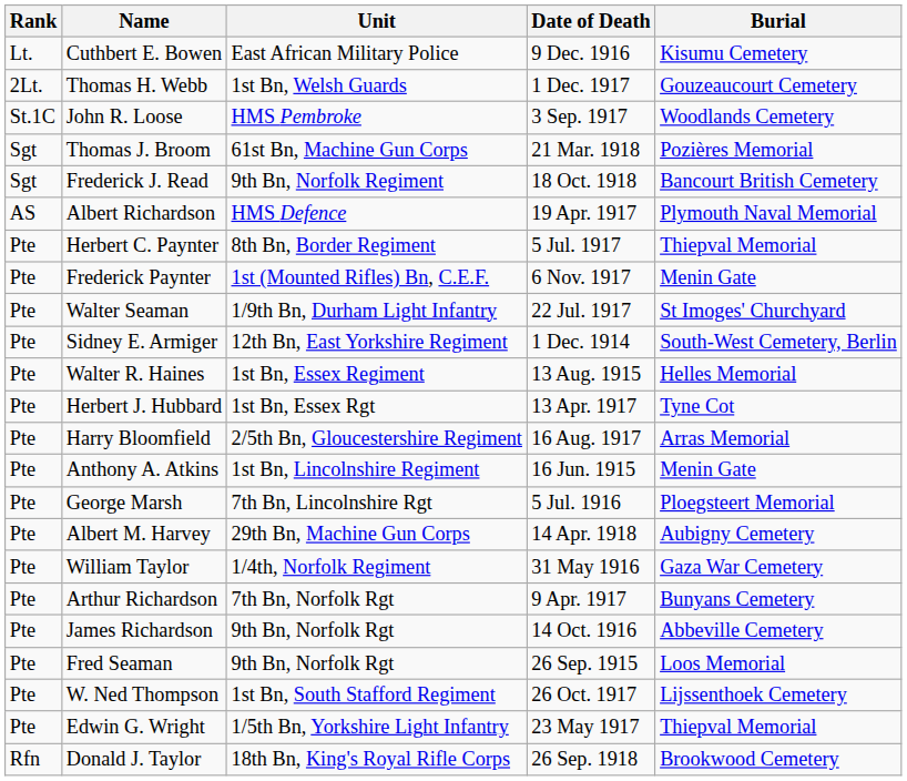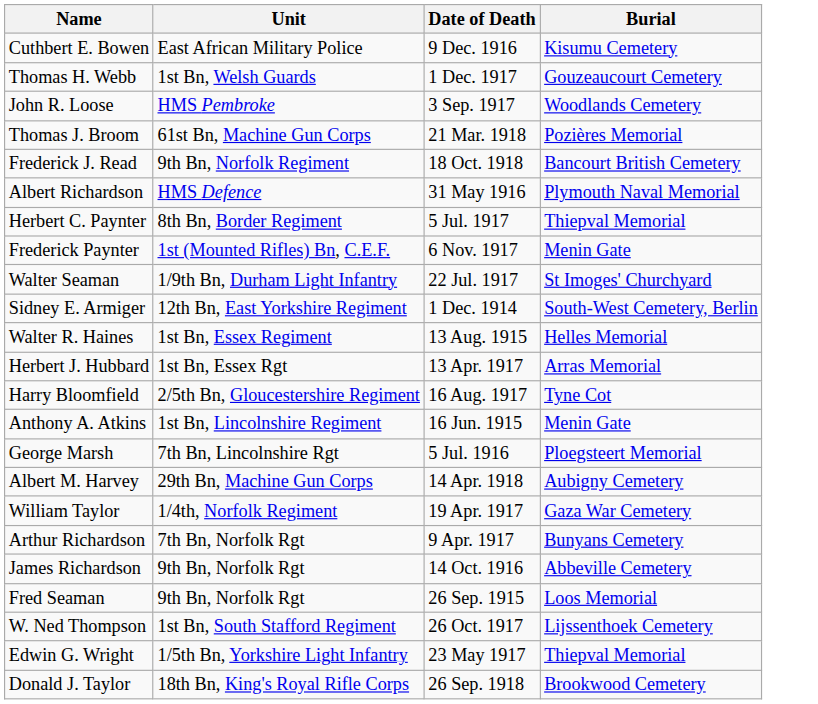- column: Rank | Lt. | 2Lt. | St.1C | Sgt | Sgt | AS | Pte | Pte | Pte | Pte | Pte | Pte | Pte | Pte | Pte | Pte | Pte | Pte | Pte | Pte | Pte | Pte | Rfn
Albert Richardson | Date of Death: 19 Apr. 1917 -> 31 May 1916
Herbert J. Hubbard | Burial: Tyne Cot -> Arras Memorial
Harry Bloomfield | Burial: Arras Memorial -> Tyne Cot
William Taylor | Date of Death: 31 May 1916 -> 19 Apr. 1917
